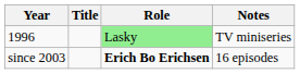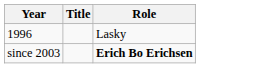- column: Notes | TV miniseries | 16 episodes
1996 | Role: lightgreen background -> no background
